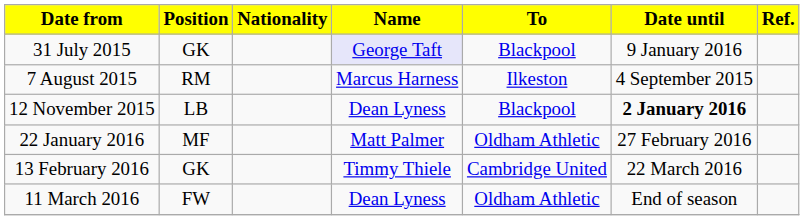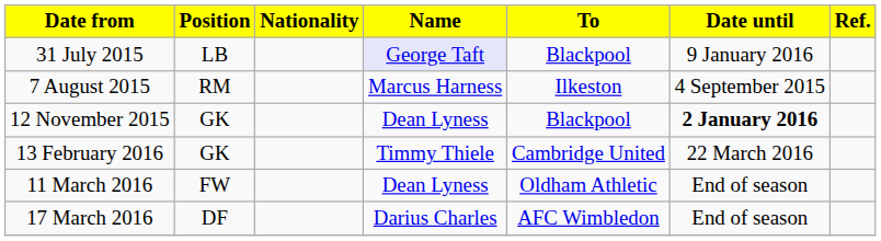31 July 2015 | Position: GK -> LB
12 November 2015 | Position: LB -> GK
- row: 22 January 2016 | MF | Matt Palmer | Oldham Athletic | 27 February 2016
+ row: 17 March 2016 | DF | Darius Charles | AFC Wimbledon | End of season
